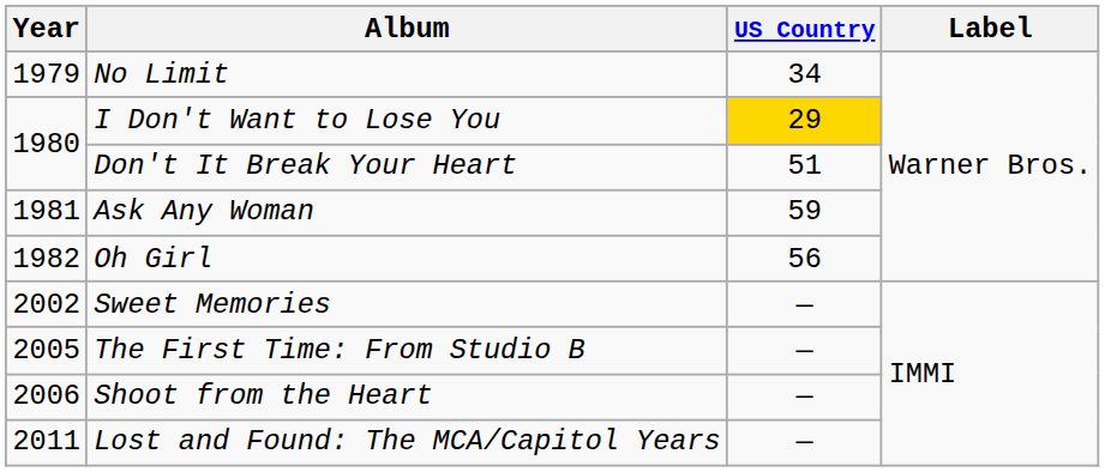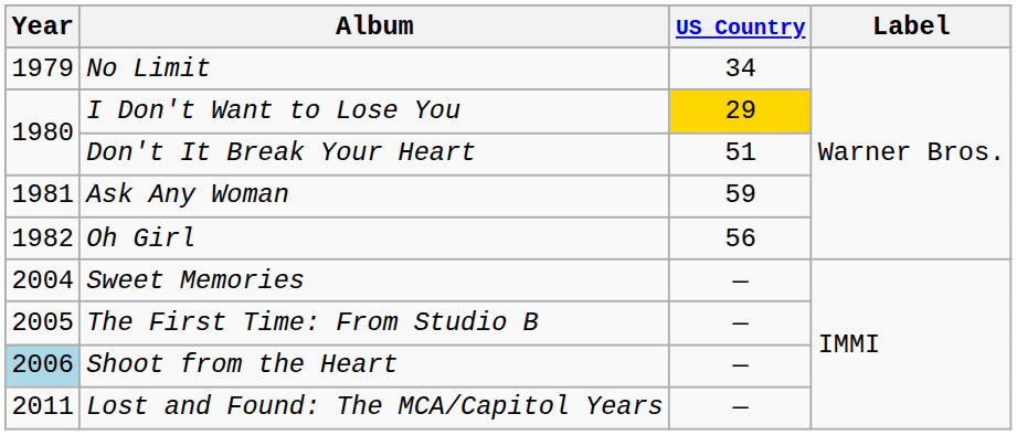Sweet Memories | Year: 2002 -> 2004
Shoot from the Heart | Year: no background -> lightblue background
